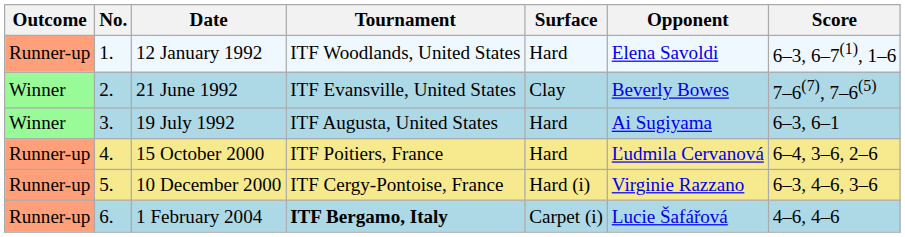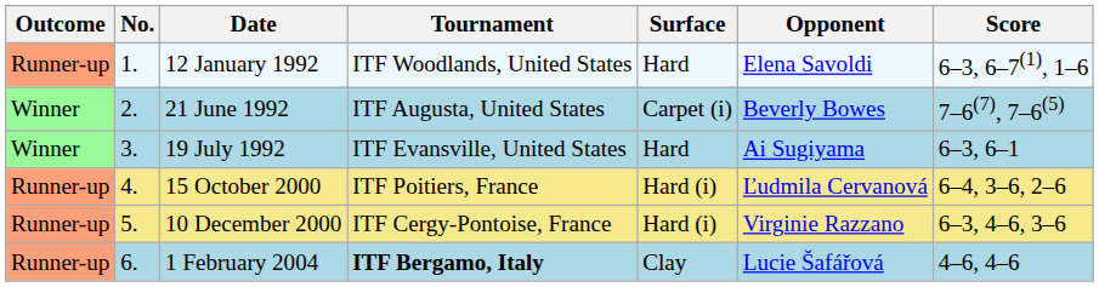21 June 1992 | Tournament: ITF Evansville, United States -> ITF Augusta, United States
21 June 1992 | Surface: Clay -> Carpet (i)
19 July 1992 | Tournament: ITF Augusta, United States -> ITF Evansville, United States
15 October 2000 | Surface: Hard -> Hard (i)
1 February 2004 | Surface: Carpet (i) -> Clay
